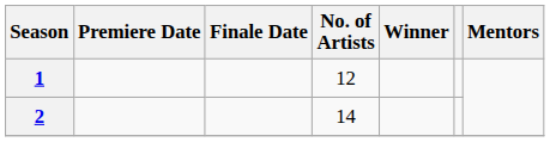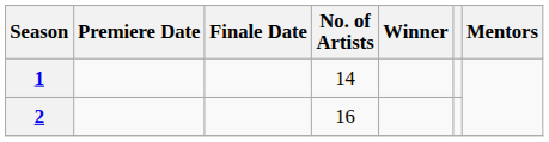1 | No. of Artists: 12 -> 14
2 | No. of Artists: 14 -> 16
